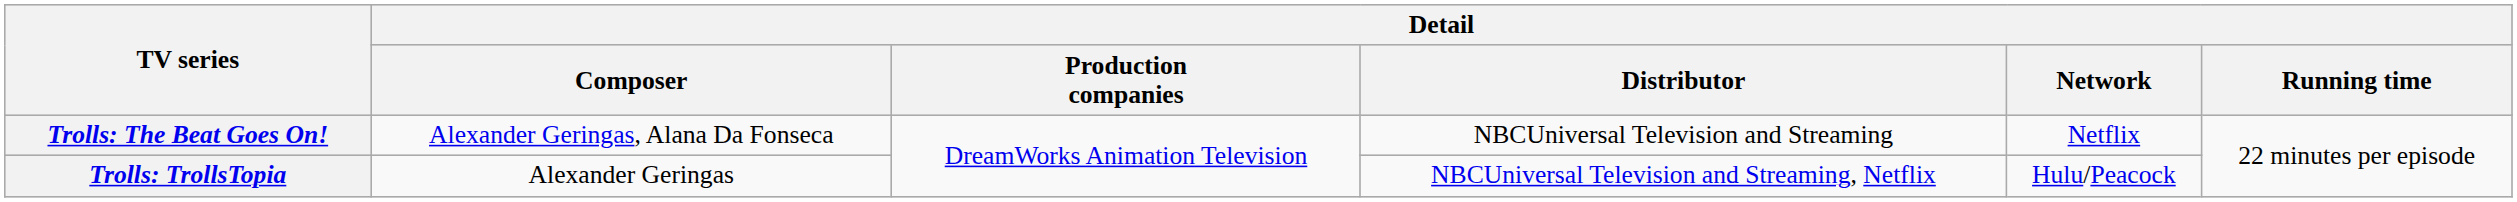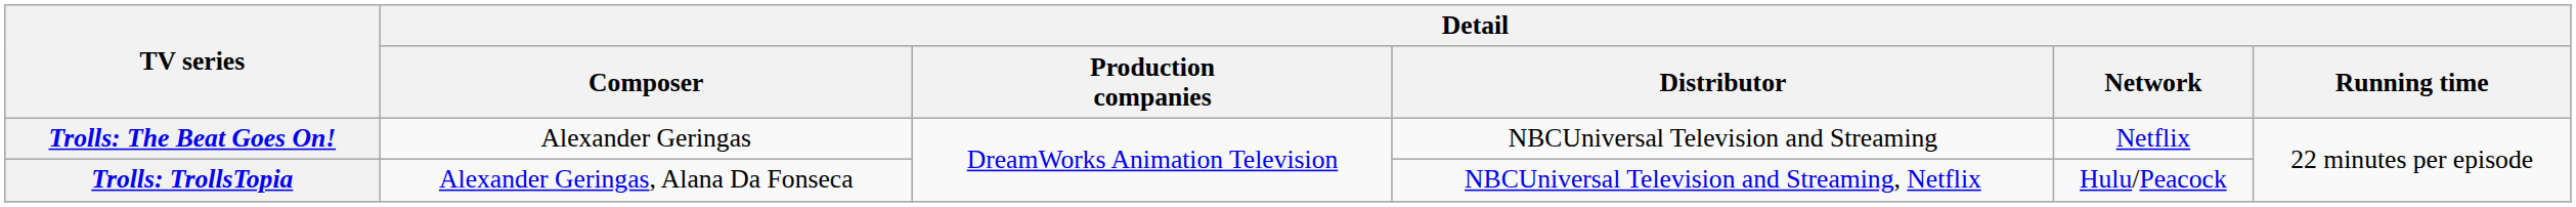Trolls: The Beat Goes On! | Detail / Composer: Alexander Geringas, Alana Da Fonseca -> Alexander Geringas
Trolls: TrollsTopia | Detail / Composer: Alexander Geringas -> Alexander Geringas, Alana Da Fonseca
